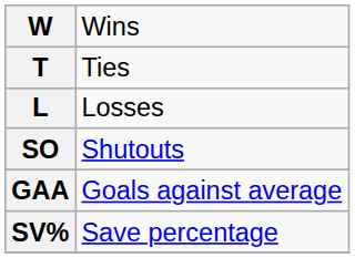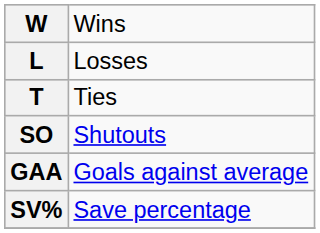rows swapped: L <-> T
